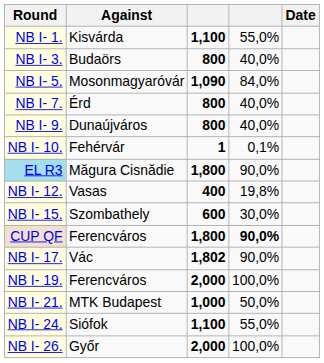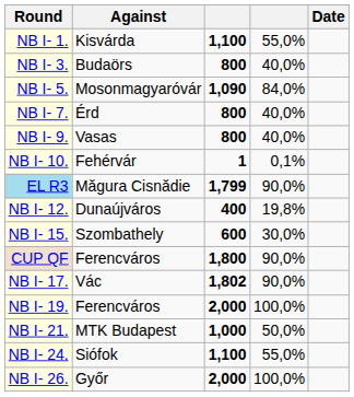NB I- 9. | Against: Dunaújváros -> Vasas
EL R3 | column 3: 1,800 -> 1,799
NB I- 12. | Against: Vasas -> Dunaújváros
CUP QF | column 4: bold -> normal
